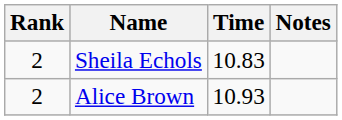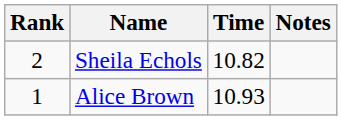Sheila Echols | Time: 10.83 -> 10.82
Alice Brown | Rank: 2 -> 1
